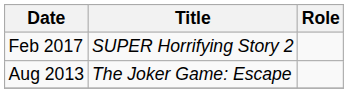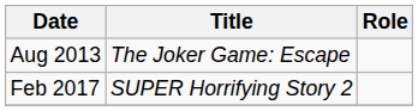rows swapped: Aug 2013 <-> Feb 2017
